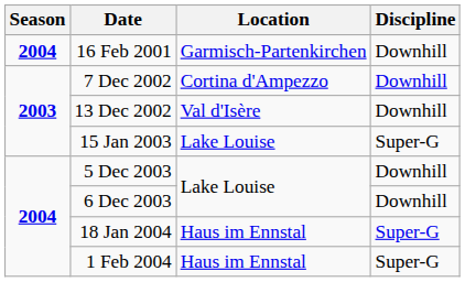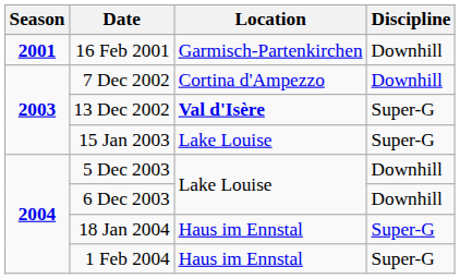16 Feb 2001 | Season: 2004 -> 2001
13 Dec 2002 | Location: normal -> bold
13 Dec 2002 | Discipline: Downhill -> Super-G
